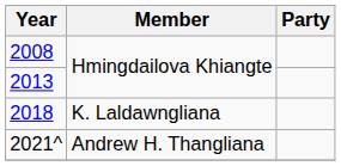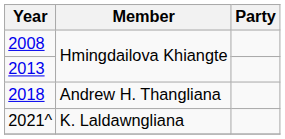2018 | Member: K. Laldawngliana -> Andrew H. Thangliana
2021^ | Member: Andrew H. Thangliana -> K. Laldawngliana
